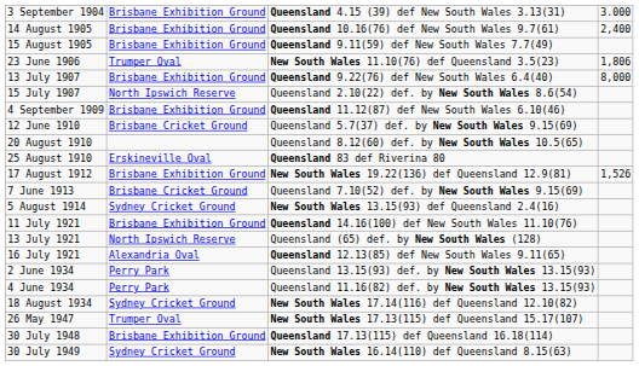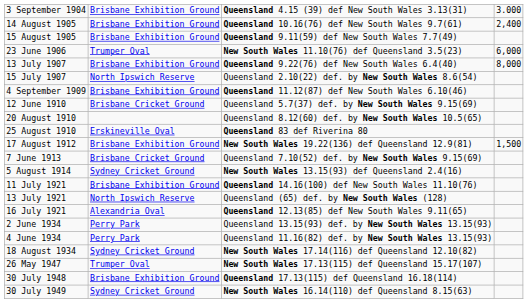23 June 1906 | column 4: 1,806 -> 6,000
17 August 1912 | column 4: 1,526 -> 1,500
